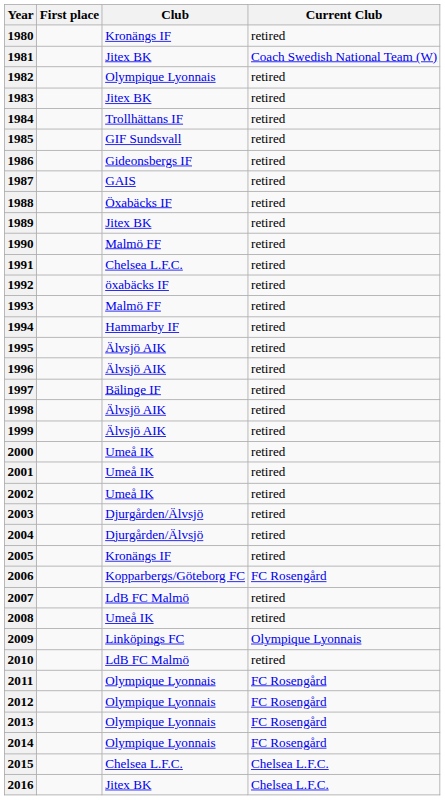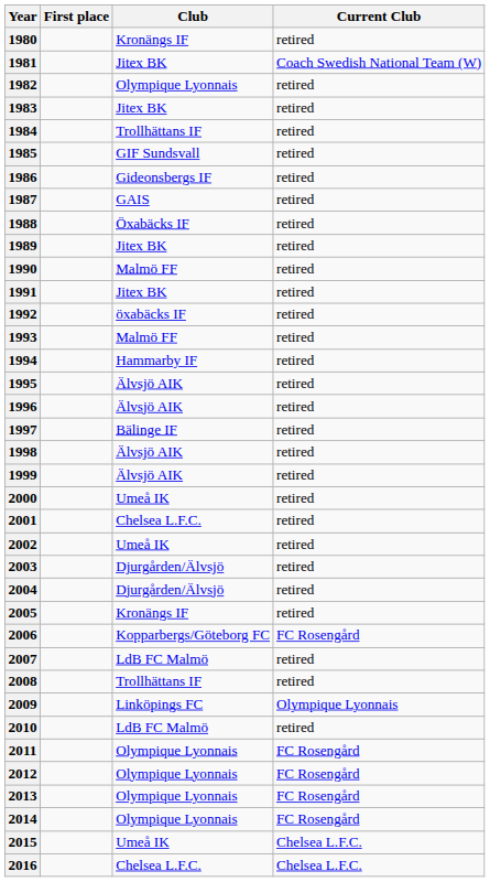1991 | Club: Chelsea L.F.C. -> Jitex BK
2001 | Club: Umeå IK -> Chelsea L.F.C.
2008 | Club: Umeå IK -> Trollhättans IF
2015 | Club: Chelsea L.F.C. -> Umeå IK
2016 | Club: Jitex BK -> Chelsea L.F.C.
